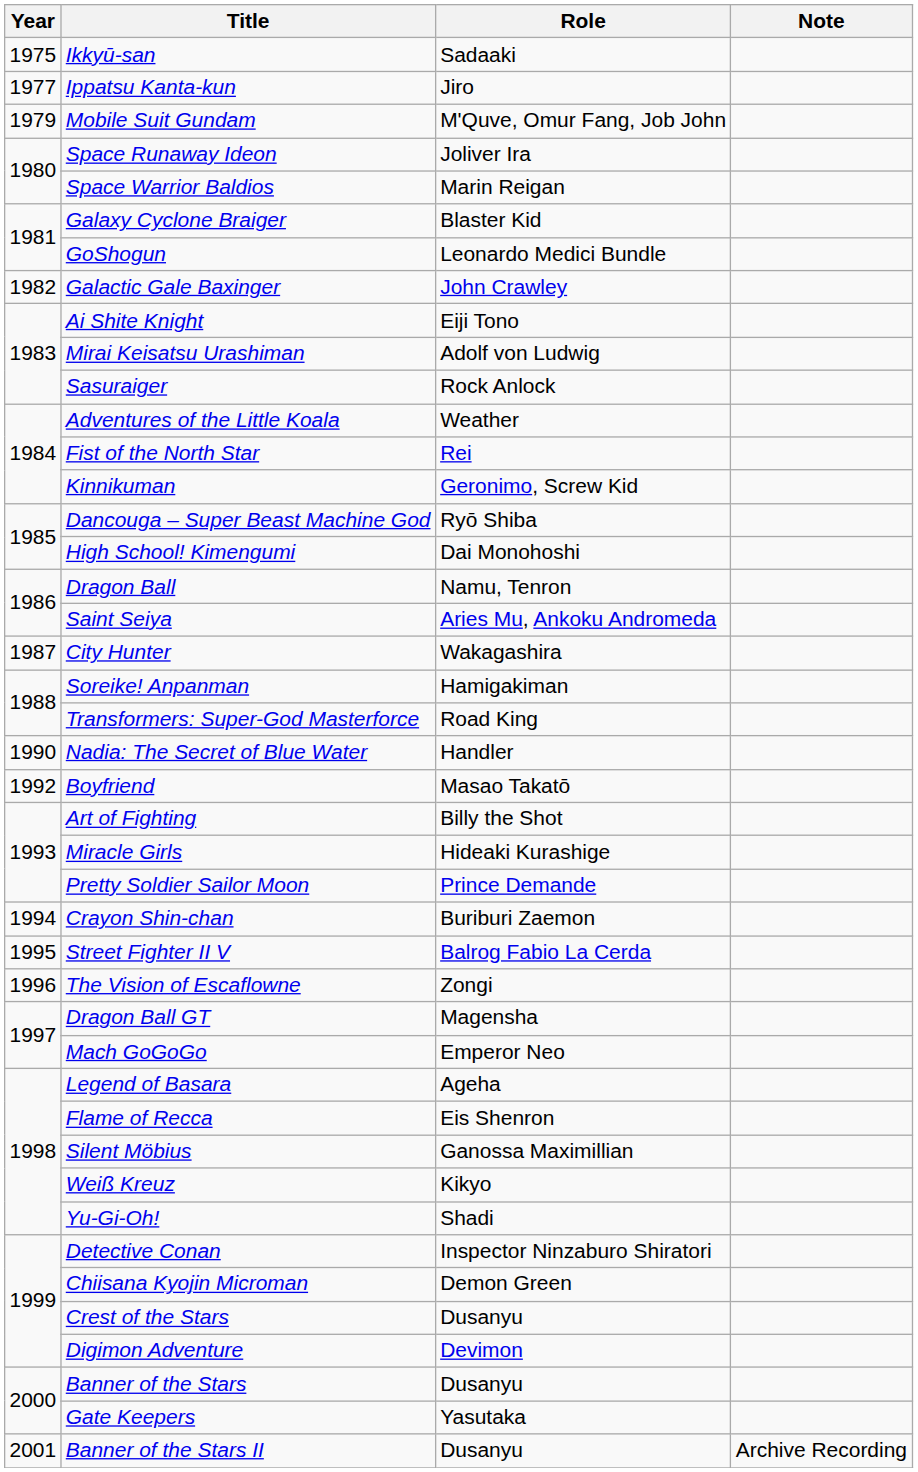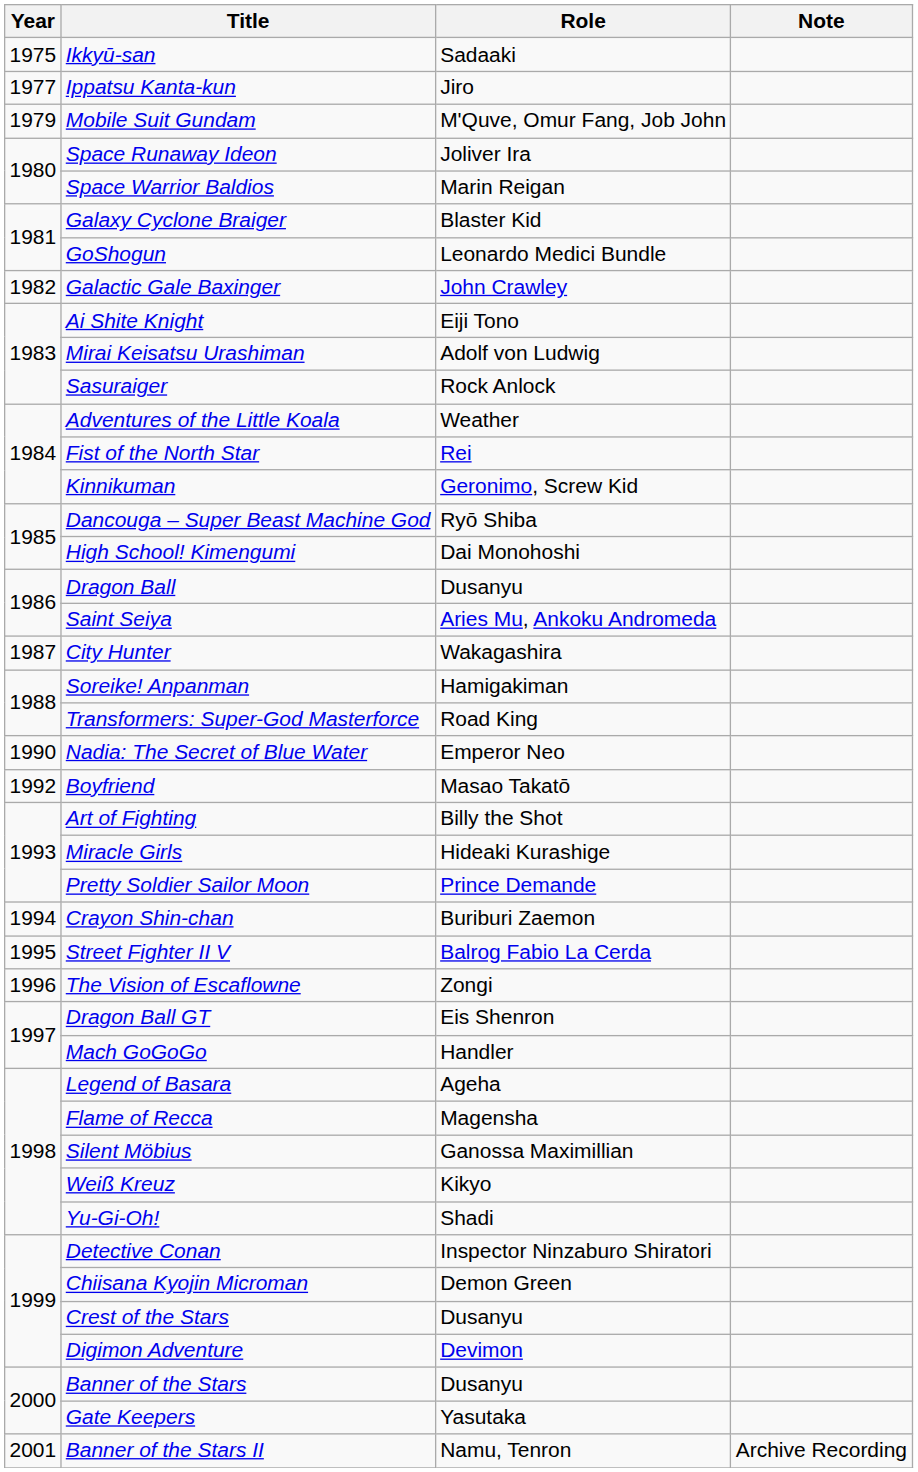Dragon Ball | Role: Namu, Tenron -> Dusanyu
Nadia: The Secret of Blue Water | Role: Handler -> Emperor Neo
Dragon Ball GT | Role: Magensha -> Eis Shenron
Mach GoGoGo | Role: Emperor Neo -> Handler
Flame of Recca | Role: Eis Shenron -> Magensha
Banner of the Stars II | Role: Dusanyu -> Namu, Tenron
